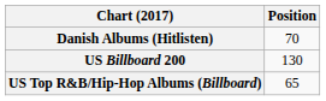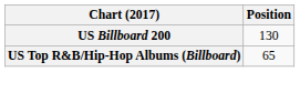- row: Danish Albums (Hitlisten) | 70
